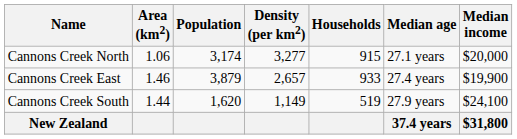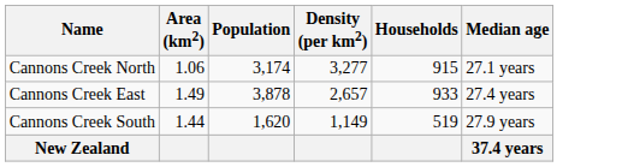- column: Median income | $20,000 | $19,900 | $24,100 | $31,800
Cannons Creek East | Area (km2): 1.46 -> 1.49
Cannons Creek East | Population: 3,879 -> 3,878
